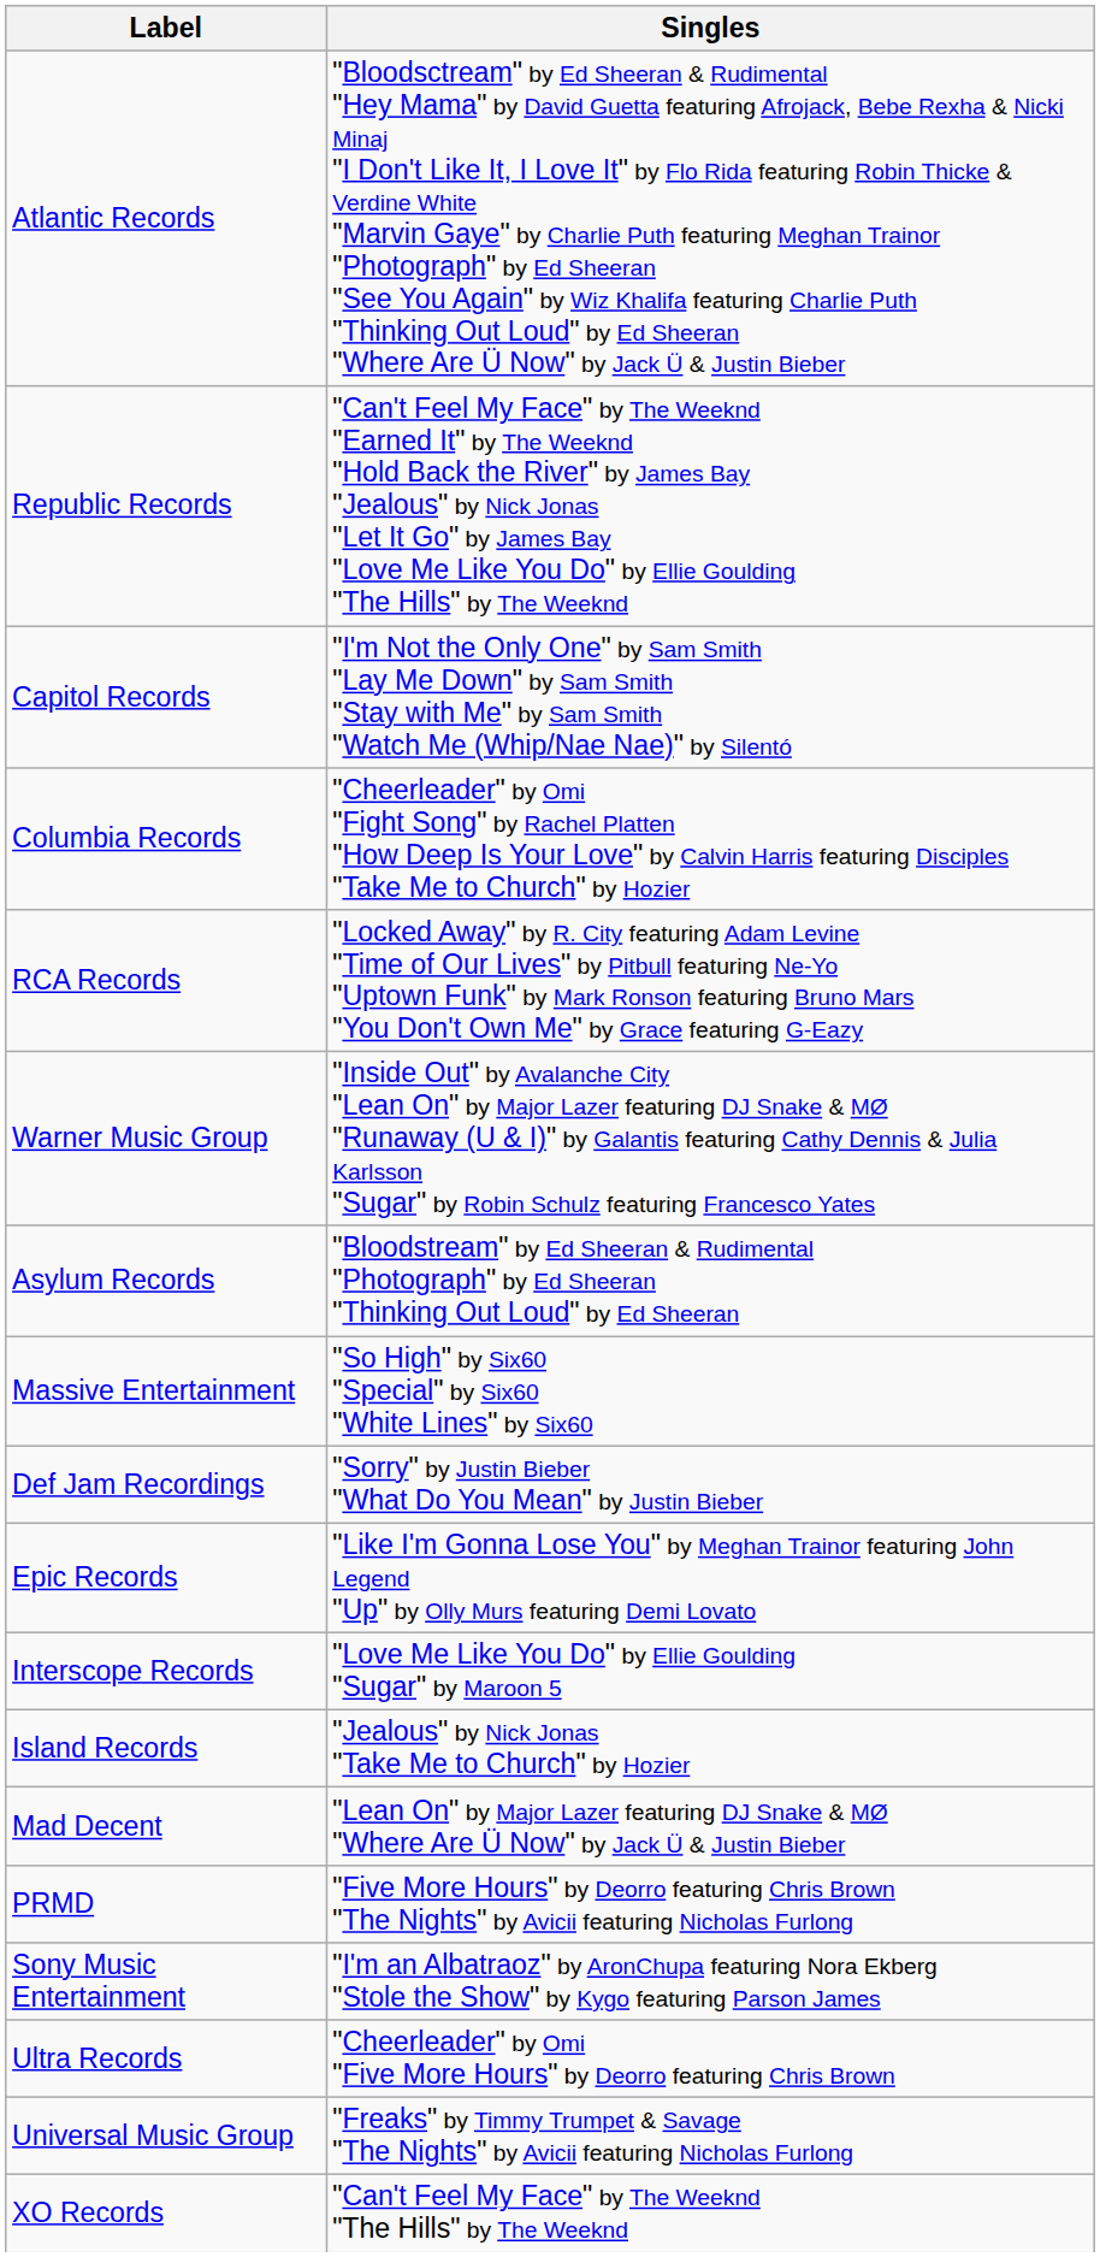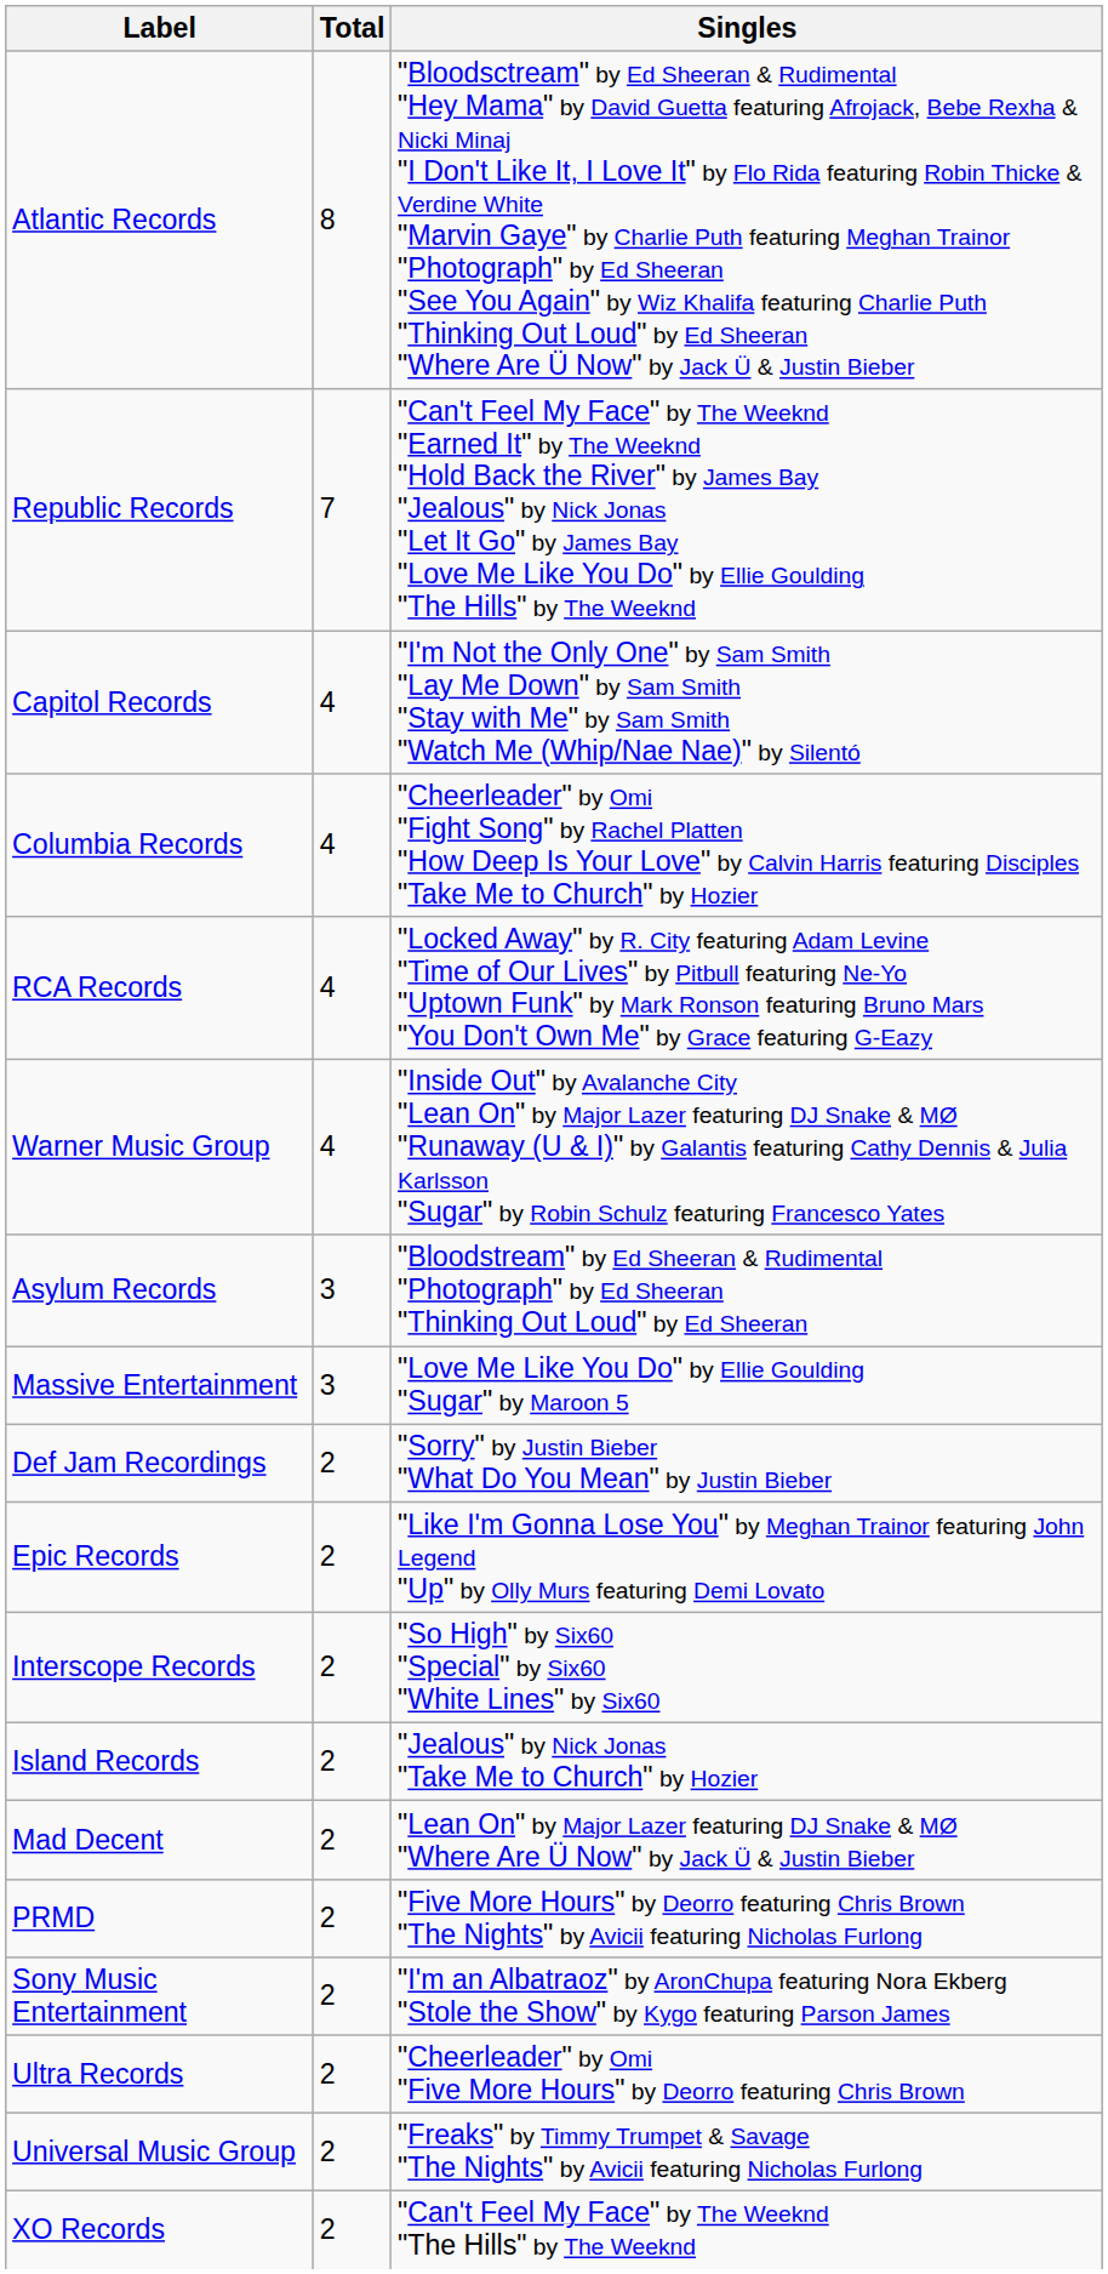+ column: Total | 8 | 7 | 4 | 4 | 4 | 4 | 3 | 3 | 2 | 2 | 2 | 2 | 2 | 2 | 2 | 2 | 2 | 2
Massive Entertainment | Singles: "So High" by Six60 "Special" by Six60 "White Lines" by Six60 -> "Love Me Like You Do" by Ellie Goulding "Sugar" by Maroon 5
Interscope Records | Singles: "Love Me Like You Do" by Ellie Goulding "Sugar" by Maroon 5 -> "So High" by Six60 "Special" by Six60 "White Lines" by Six60
